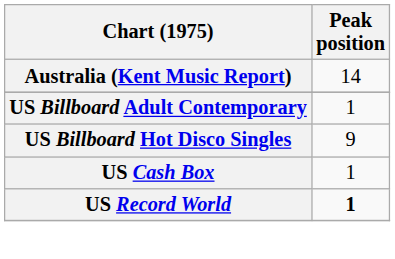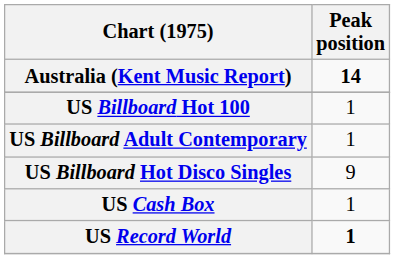Australia (Kent Music Report) | Peak position: normal -> bold
+ row: US Billboard Hot 100 | 1
